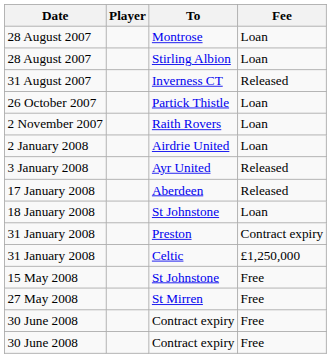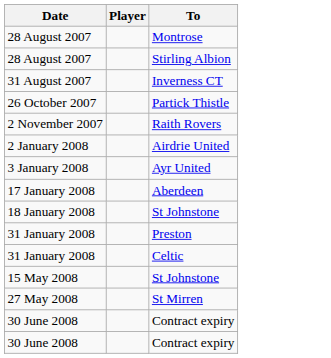- column: Fee | Loan | Loan | Released | Loan | Loan | Loan | Released | Released | Loan | Contract expiry | £1,250,000 | Free | Free | Free | Free
